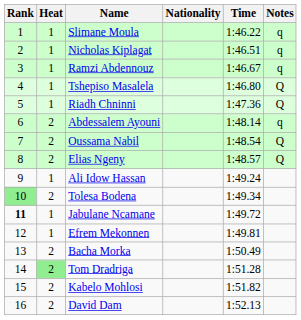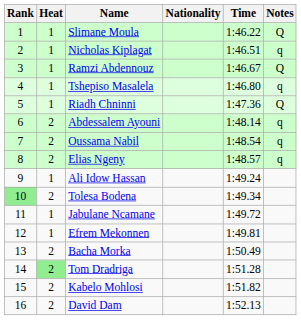Slimane Moula | Notes: q -> Q
Ramzi Abdennouz | Notes: q -> Q
Tshepiso Masalela | Notes: Q -> q
Oussama Nabil | Notes: Q -> q
Elias Ngeny | Notes: Q -> q
Jabulane Ncamane | Rank: bold -> normal
